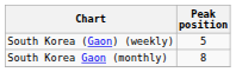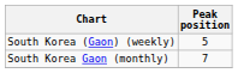South Korea Gaon (monthly) | Peak position: 8 -> 7
